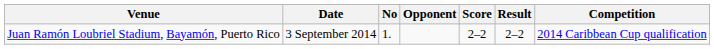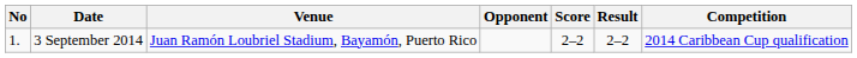columns swapped: No <-> Venue
